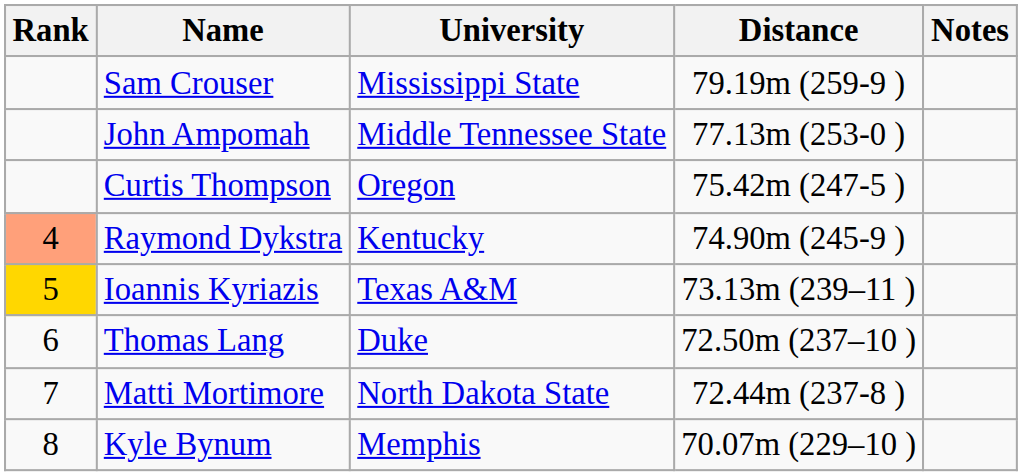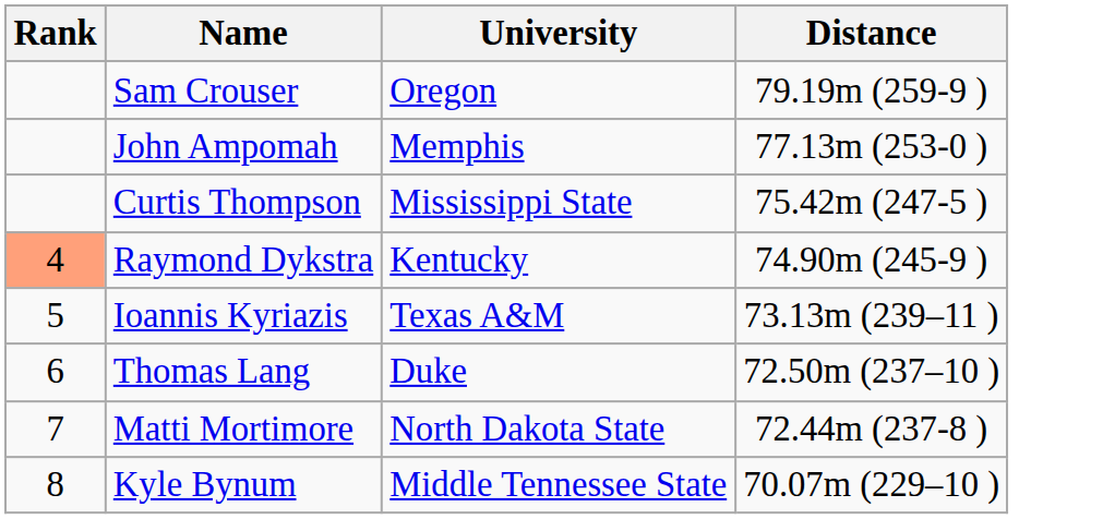- column: Notes
Sam Crouser | University: Mississippi State -> Oregon
John Ampomah | University: Middle Tennessee State -> Memphis
Curtis Thompson | University: Oregon -> Mississippi State
Ioannis Kyriazis | Rank: gold background -> no background
Kyle Bynum | University: Memphis -> Middle Tennessee State
